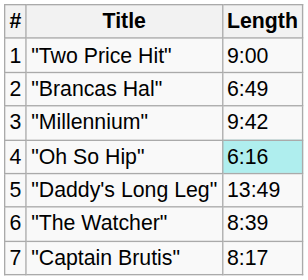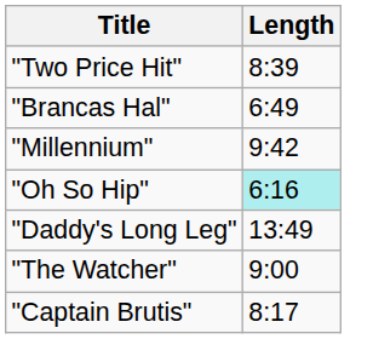- column: # | 1 | 2 | 3 | 4 | 5 | 6 | 7
"Two Price Hit" | Length: 9:00 -> 8:39
"The Watcher" | Length: 8:39 -> 9:00
